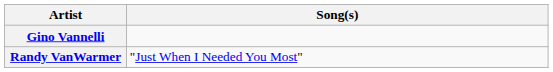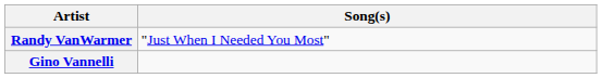rows swapped: Gino Vannelli <-> Randy VanWarmer
